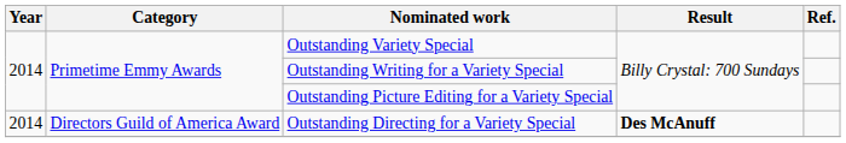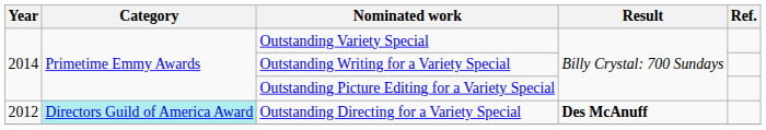Outstanding Directing for a Variety Special | Year: 2014 -> 2012
Outstanding Directing for a Variety Special | Category: no background -> paleturquoise background
